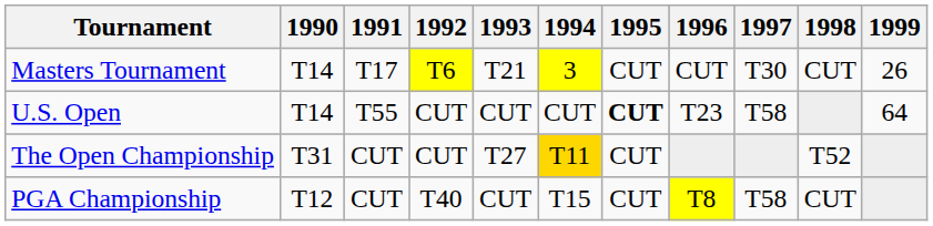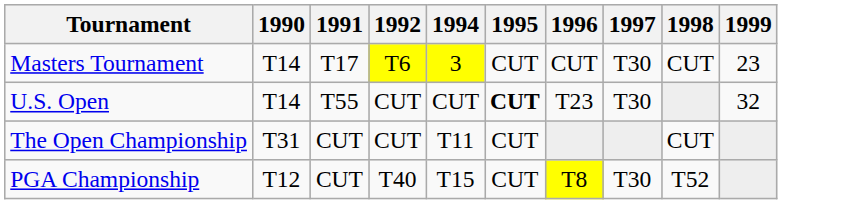- column: 1993 | T21 | CUT | T27 | CUT
Masters Tournament | 1999: 26 -> 23
U.S. Open | 1997: T58 -> T30
U.S. Open | 1999: 64 -> 32
The Open Championship | 1994: gold background -> no background
The Open Championship | 1998: T52 -> CUT
PGA Championship | 1997: T58 -> T30
PGA Championship | 1998: CUT -> T52
